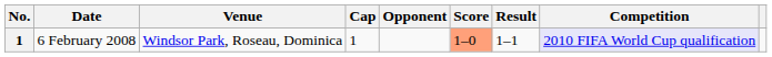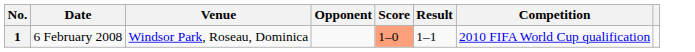- column: Cap | 1
6 February 2008 | Competition: lavender background -> no background
